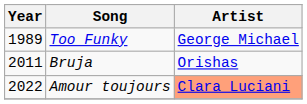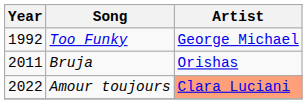Too Funky | Year: 1989 -> 1992
